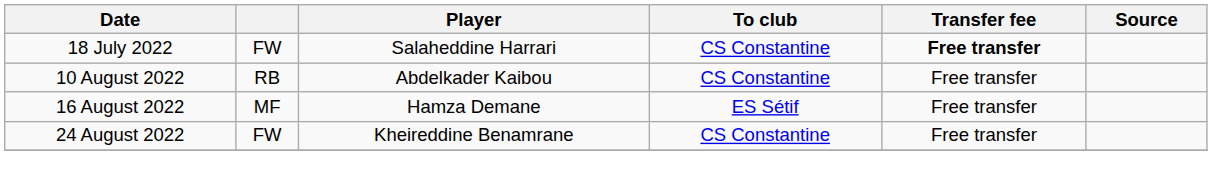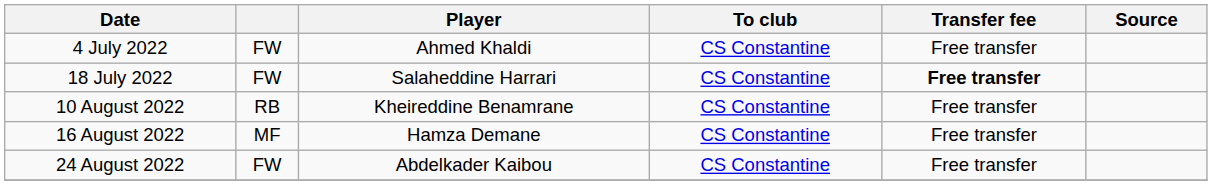+ row: 4 July 2022 | FW | Ahmed Khaldi | CS Constantine | Free transfer
10 August 2022 | Player: Abdelkader Kaibou -> Kheireddine Benamrane
16 August 2022 | To club: ES Sétif -> CS Constantine
24 August 2022 | Player: Kheireddine Benamrane -> Abdelkader Kaibou
